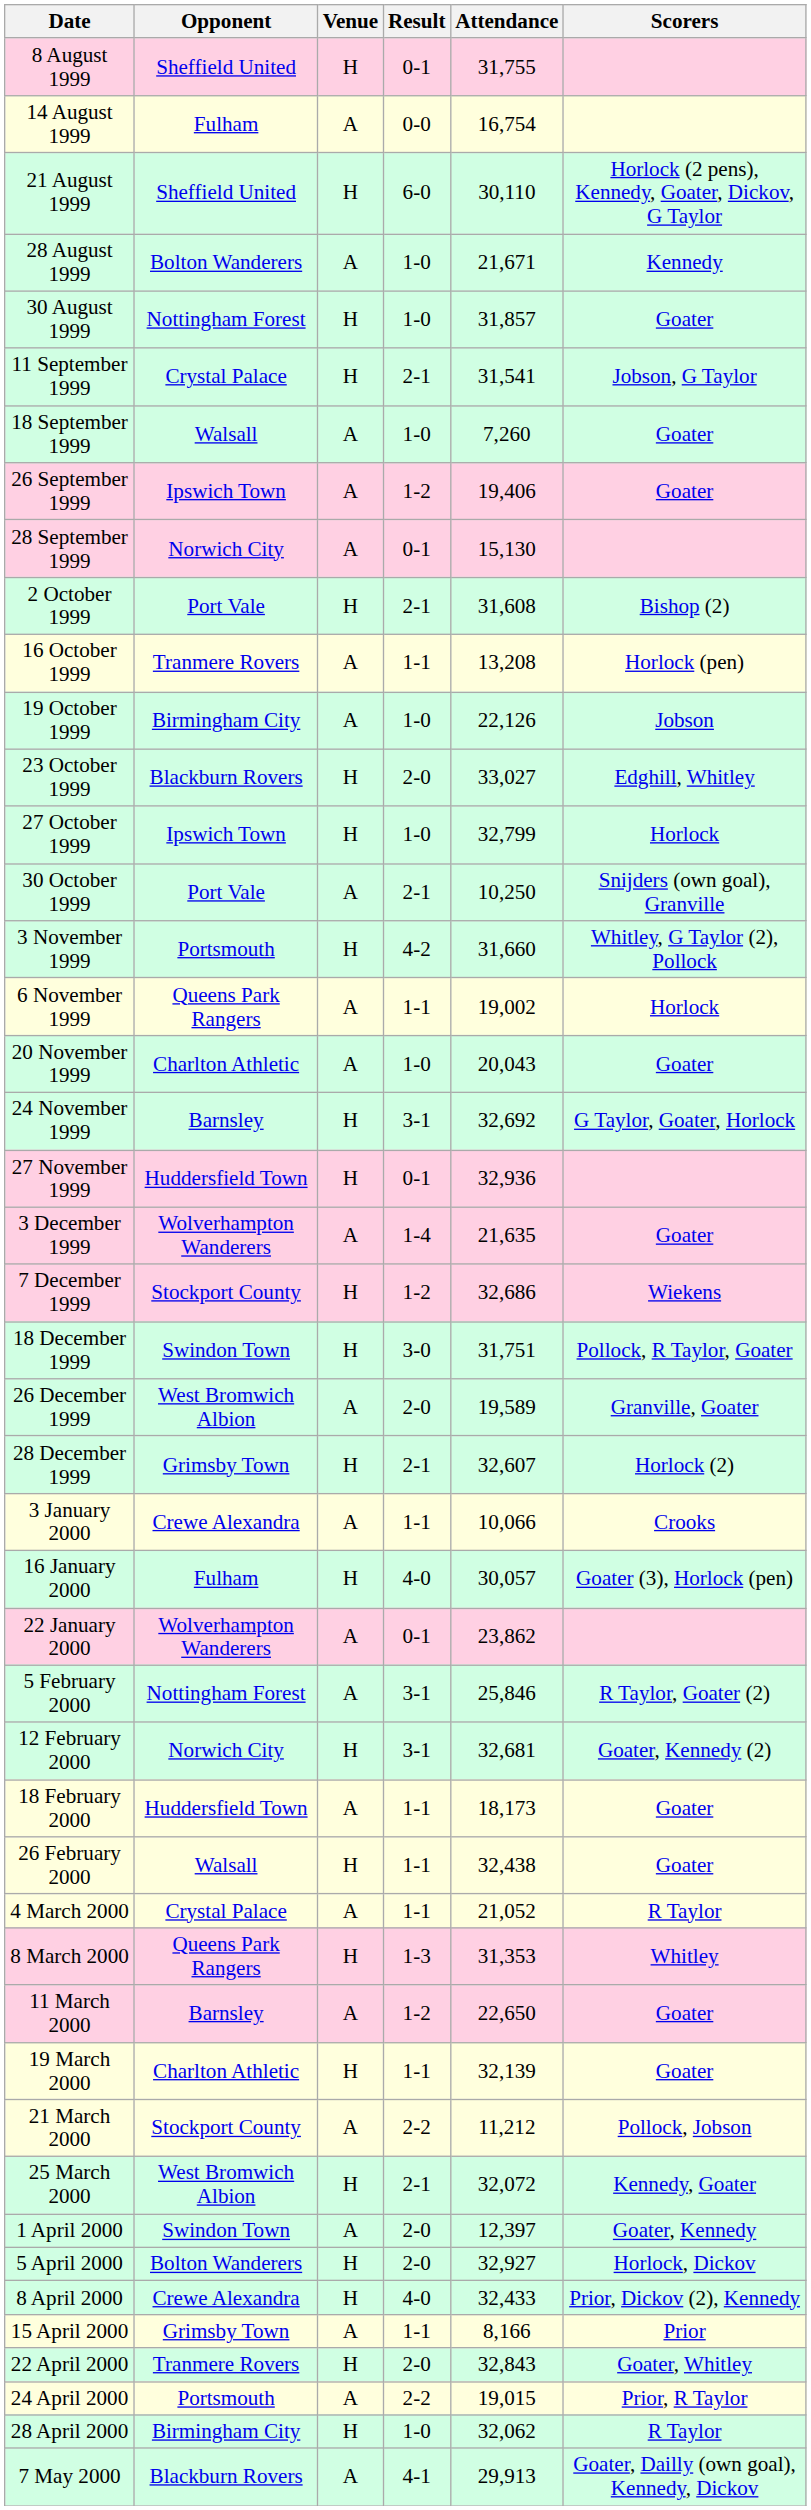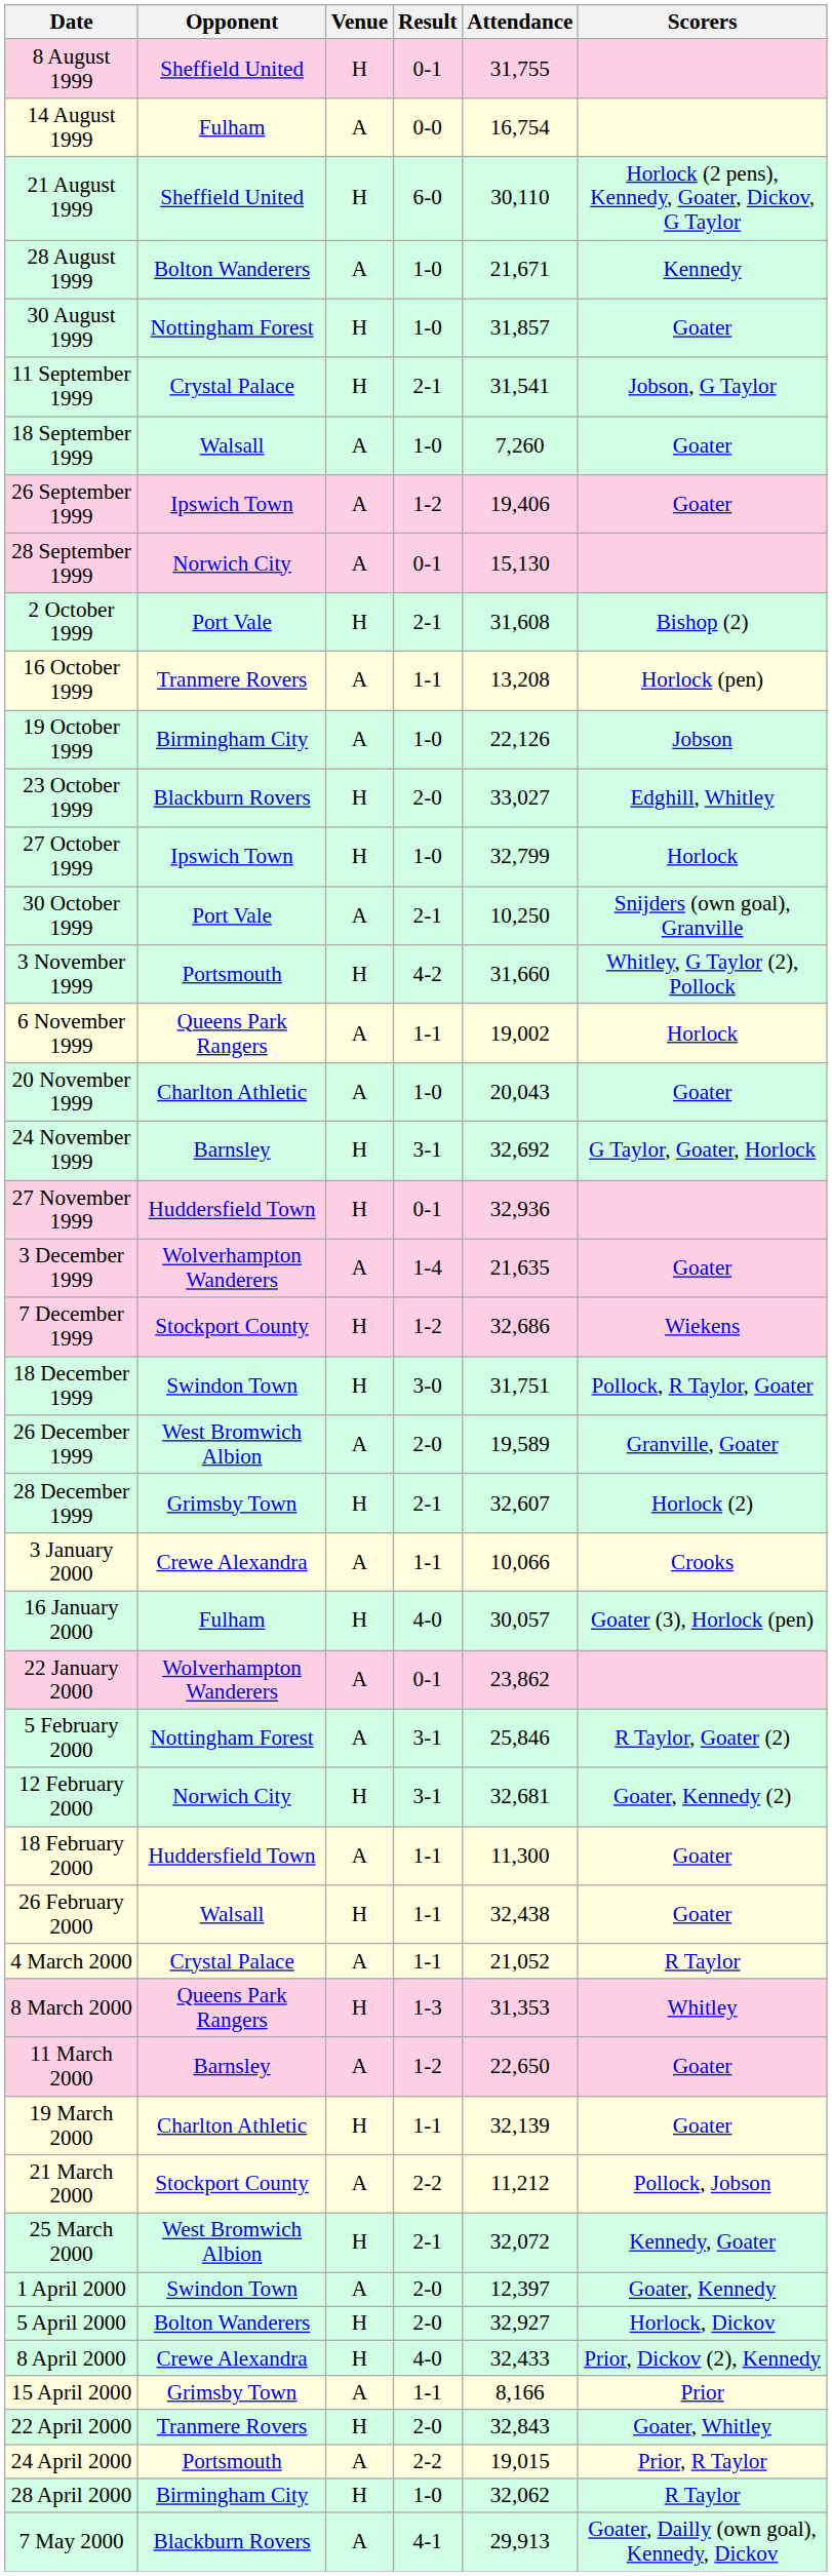18 February 2000 | Attendance: 18,173 -> 11,300
